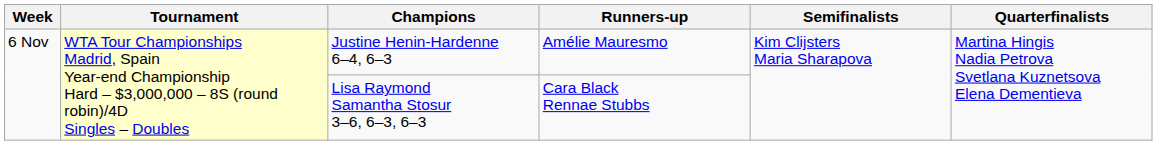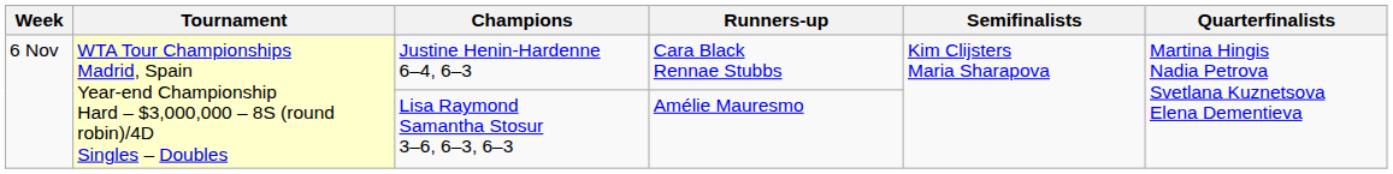Justine Henin-Hardenne 6–4, 6–3 | Runners-up: Amélie Mauresmo -> Cara Black Rennae Stubbs
Lisa Raymond Samantha Stosur 3–6, 6–3, 6–3 | Runners-up: Cara Black Rennae Stubbs -> Amélie Mauresmo
